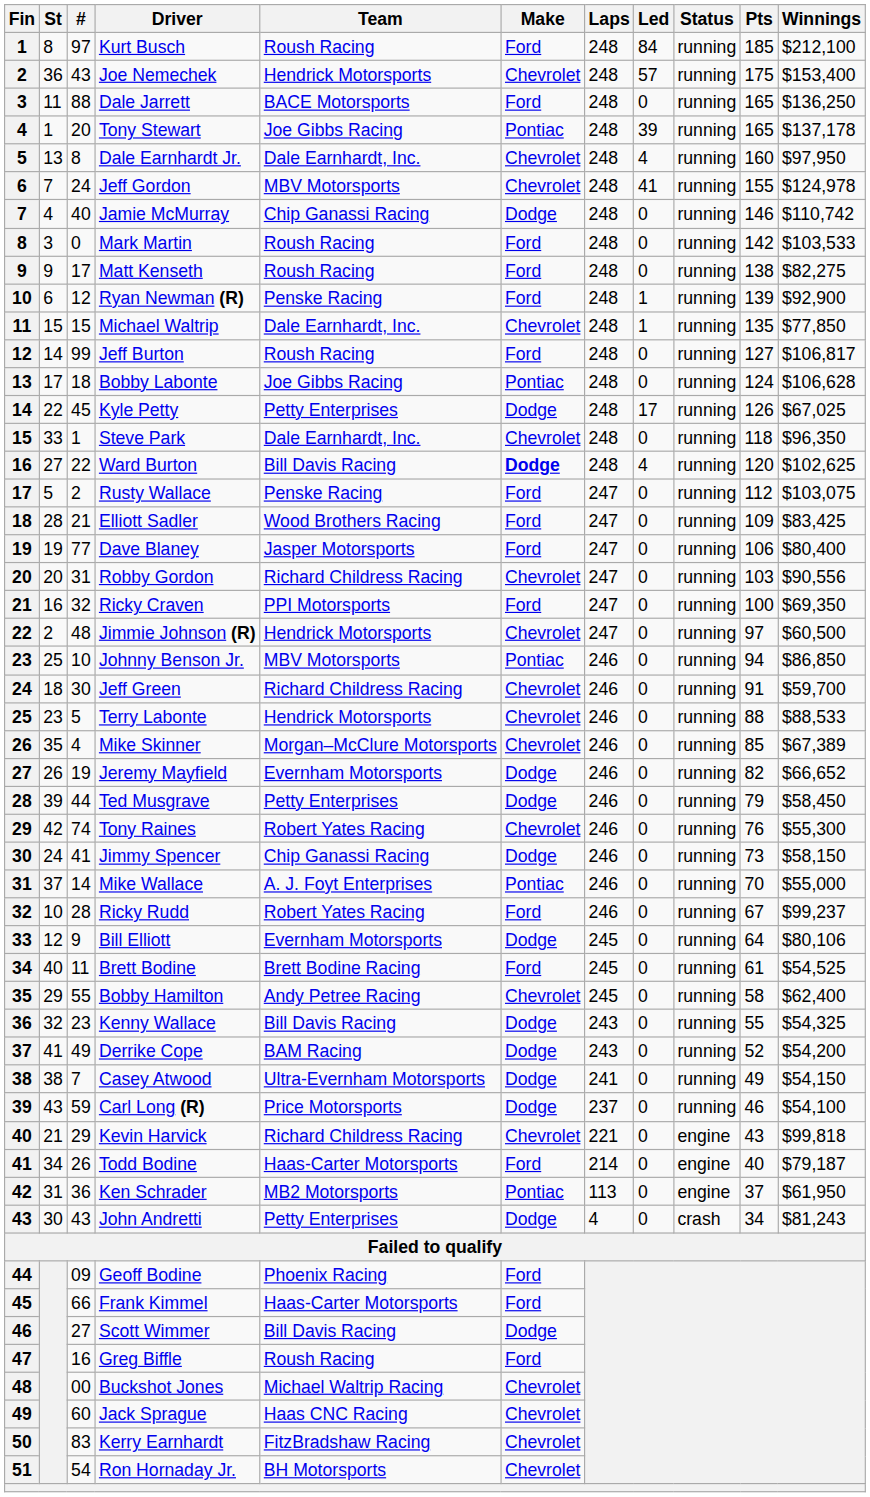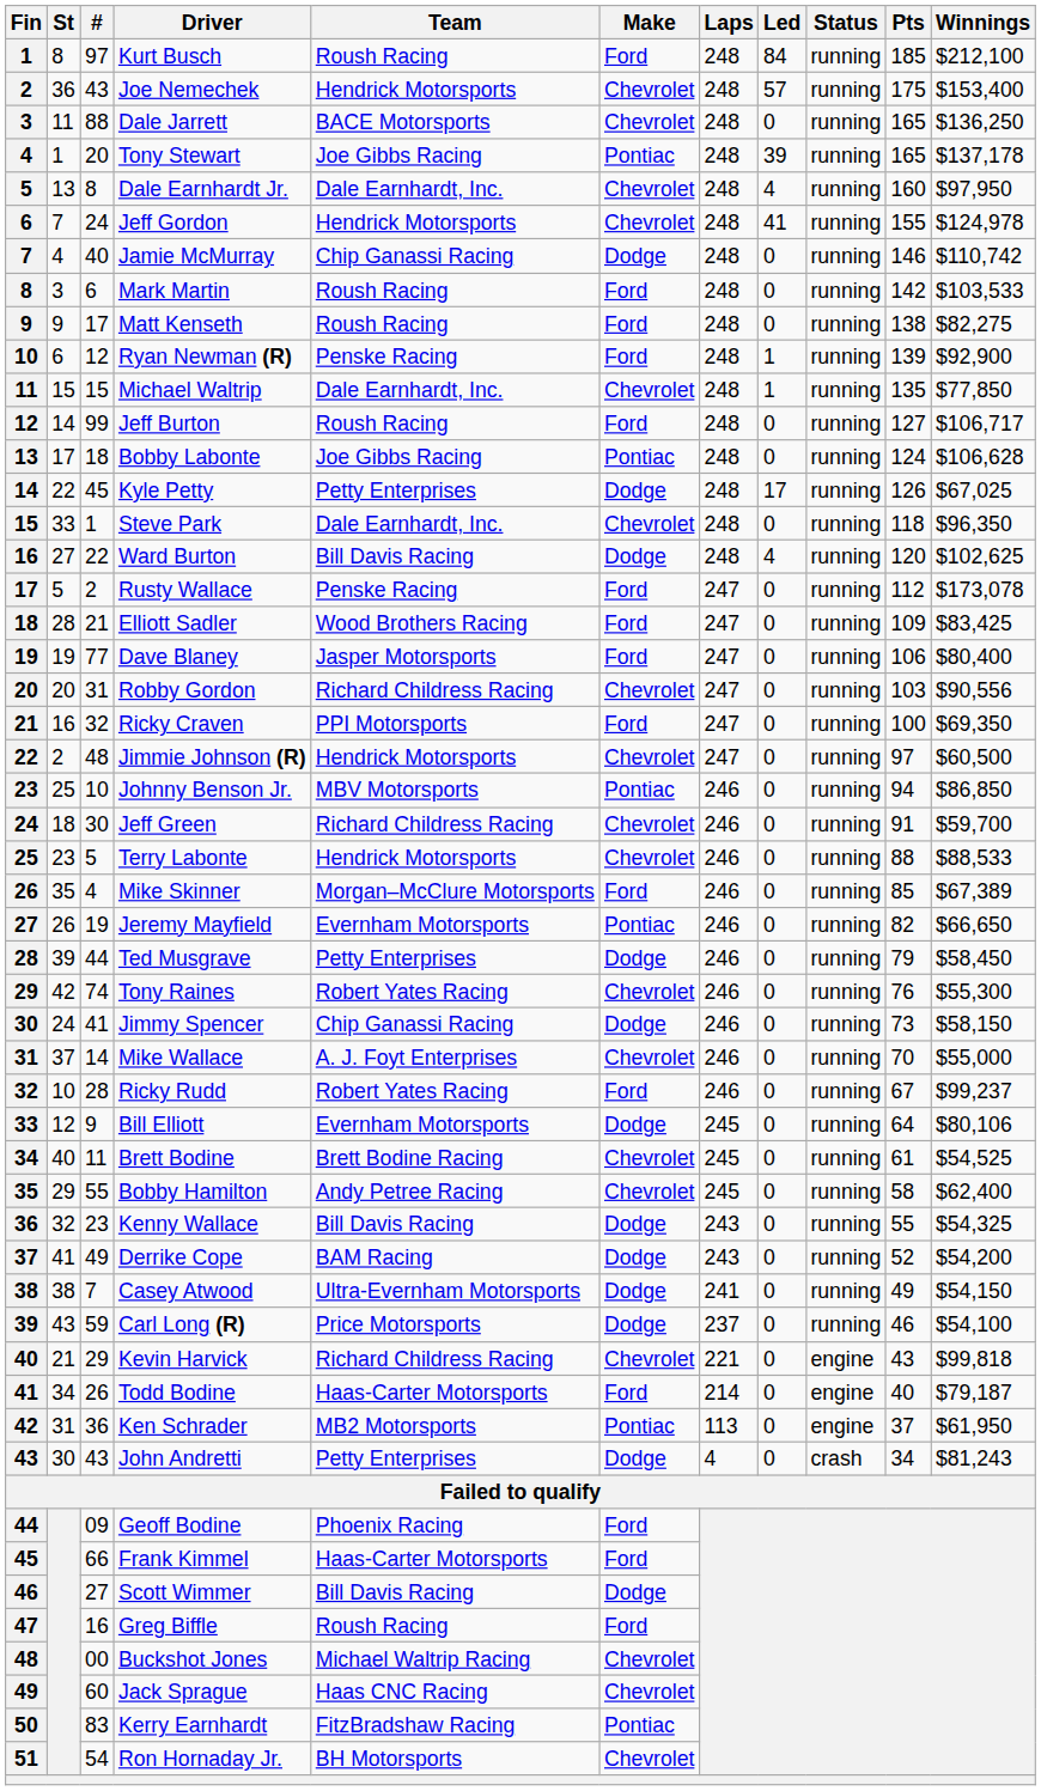Dale Jarrett | Make: Ford -> Chevrolet
Jeff Gordon | Team: MBV Motorsports -> Hendrick Motorsports
Mark Martin | #: 0 -> 6
Jeff Burton | Winnings: $106,817 -> $106,717
Ward Burton | Make: bold -> normal
Rusty Wallace | Winnings: $103,075 -> $173,078
Mike Skinner | Make: Chevrolet -> Ford
Jeremy Mayfield | Make: Dodge -> Pontiac
Jeremy Mayfield | Winnings: $66,652 -> $66,650
Mike Wallace | Make: Pontiac -> Chevrolet
Brett Bodine | Make: Ford -> Chevrolet
Kerry Earnhardt | Make: Chevrolet -> Pontiac
